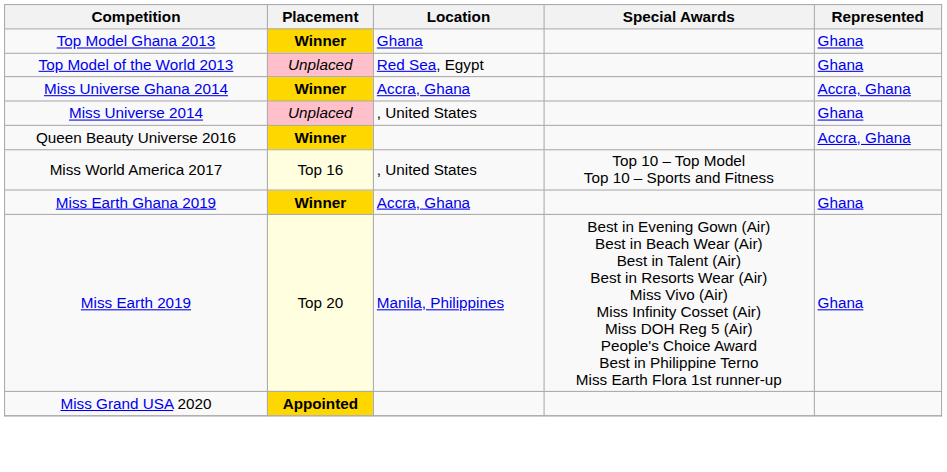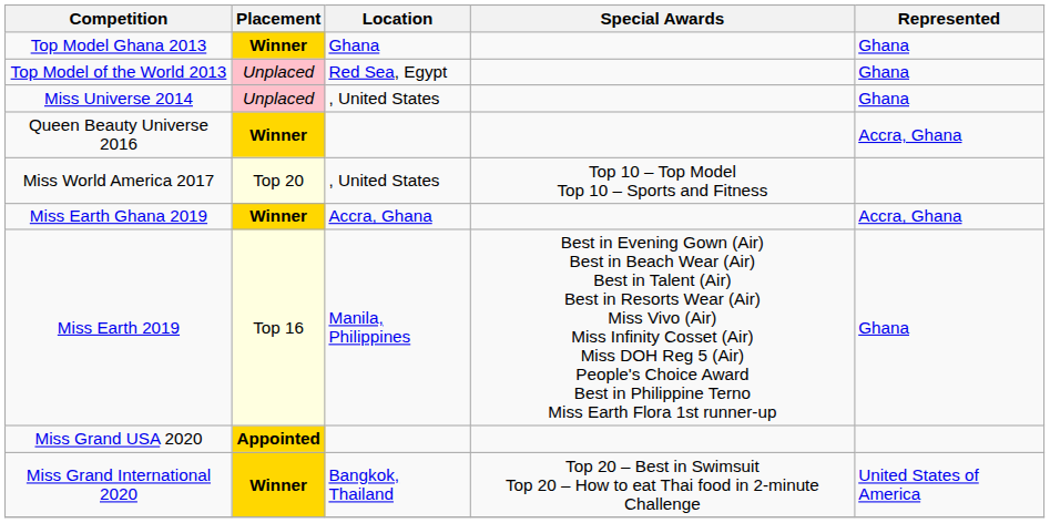- row: Miss Universe Ghana 2014 | Winner | Accra, Ghana | Accra, Ghana
Miss World America 2017 | Placement: Top 16 -> Top 20
Miss Earth Ghana 2019 | Represented: Ghana -> Accra, Ghana
Miss Earth 2019 | Placement: Top 20 -> Top 16
+ row: Miss Grand International 2020 | Winner | Bangkok, Thailand | Top 20 – Best in Swimsuit Top 20 – How to eat Thai food in 2-minute Challenge | United States of America
